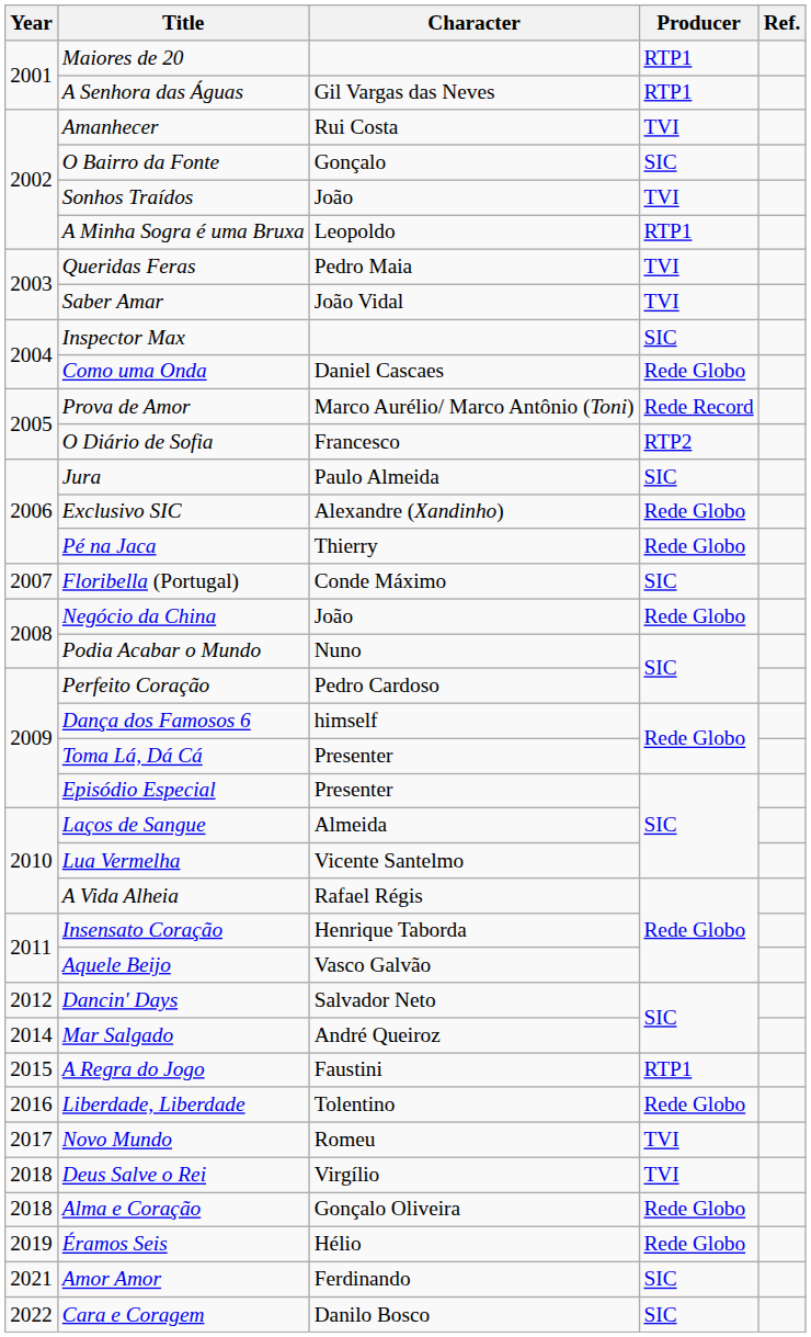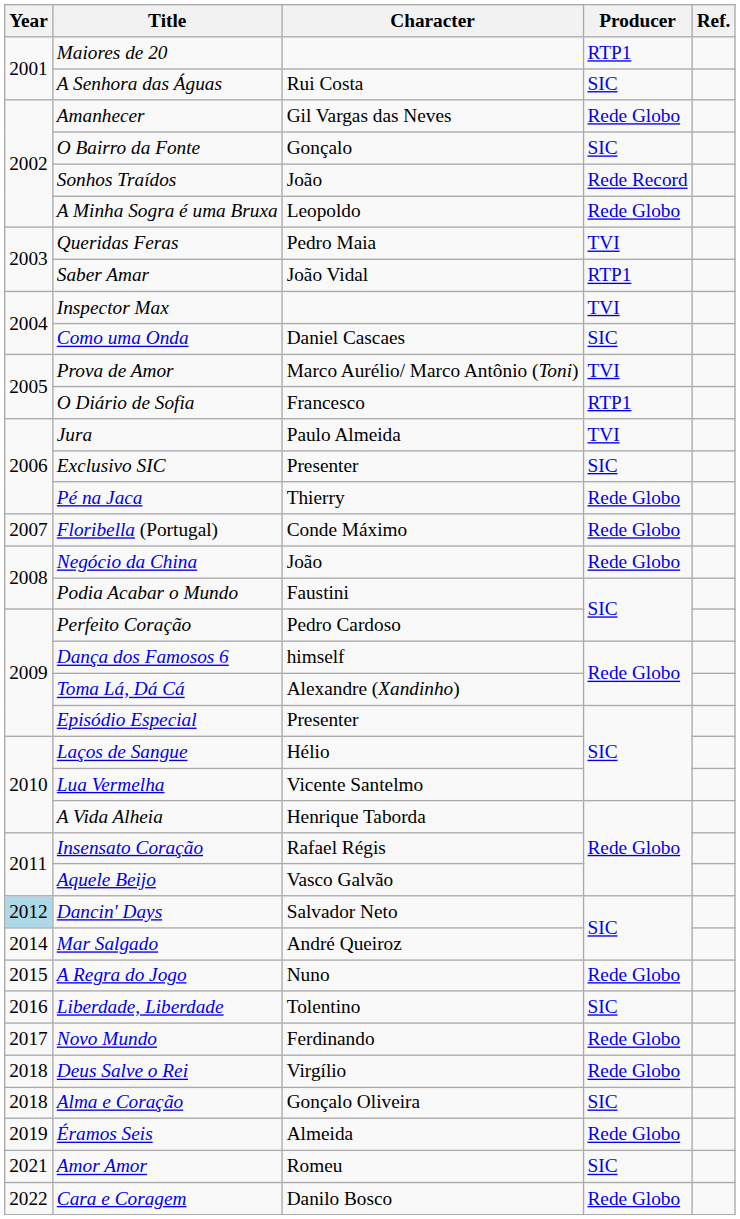A Senhora das Águas | Character: Gil Vargas das Neves -> Rui Costa
A Senhora das Águas | Producer: RTP1 -> SIC
Amanhecer | Character: Rui Costa -> Gil Vargas das Neves
Amanhecer | Producer: TVI -> Rede Globo
Sonhos Traídos | Producer: TVI -> Rede Record
A Minha Sogra é uma Bruxa | Producer: RTP1 -> Rede Globo
Saber Amar | Producer: TVI -> RTP1
Inspector Max | Producer: SIC -> TVI
Como uma Onda | Producer: Rede Globo -> SIC
Prova de Amor | Producer: Rede Record -> TVI
O Diário de Sofia | Producer: RTP2 -> RTP1
Jura | Producer: SIC -> TVI
Exclusivo SIC | Character: Alexandre (Xandinho) -> Presenter
Exclusivo SIC | Producer: Rede Globo -> SIC
Floribella (Portugal) | Producer: SIC -> Rede Globo
Podia Acabar o Mundo | Character: Nuno -> Faustini
Toma Lá, Dá Cá | Character: Presenter -> Alexandre (Xandinho)
Laços de Sangue | Character: Almeida -> Hélio
A Vida Alheia | Character: Rafael Régis -> Henrique Taborda
Insensato Coração | Character: Henrique Taborda -> Rafael Régis
Dancin' Days | Year: no background -> lightblue background
A Regra do Jogo | Character: Faustini -> Nuno
A Regra do Jogo | Producer: RTP1 -> Rede Globo
Liberdade, Liberdade | Producer: Rede Globo -> SIC
Novo Mundo | Character: Romeu -> Ferdinando
Novo Mundo | Producer: TVI -> Rede Globo
Deus Salve o Rei | Producer: TVI -> Rede Globo
Alma e Coração | Producer: Rede Globo -> SIC
Éramos Seis | Character: Hélio -> Almeida
Amor Amor | Character: Ferdinando -> Romeu
Cara e Coragem | Producer: SIC -> Rede Globo
